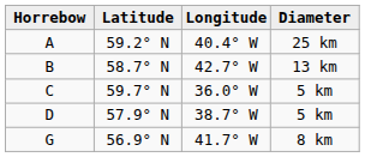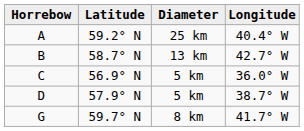columns swapped: Longitude <-> Diameter
C | Latitude: 59.7° N -> 56.9° N
G | Latitude: 56.9° N -> 59.7° N
